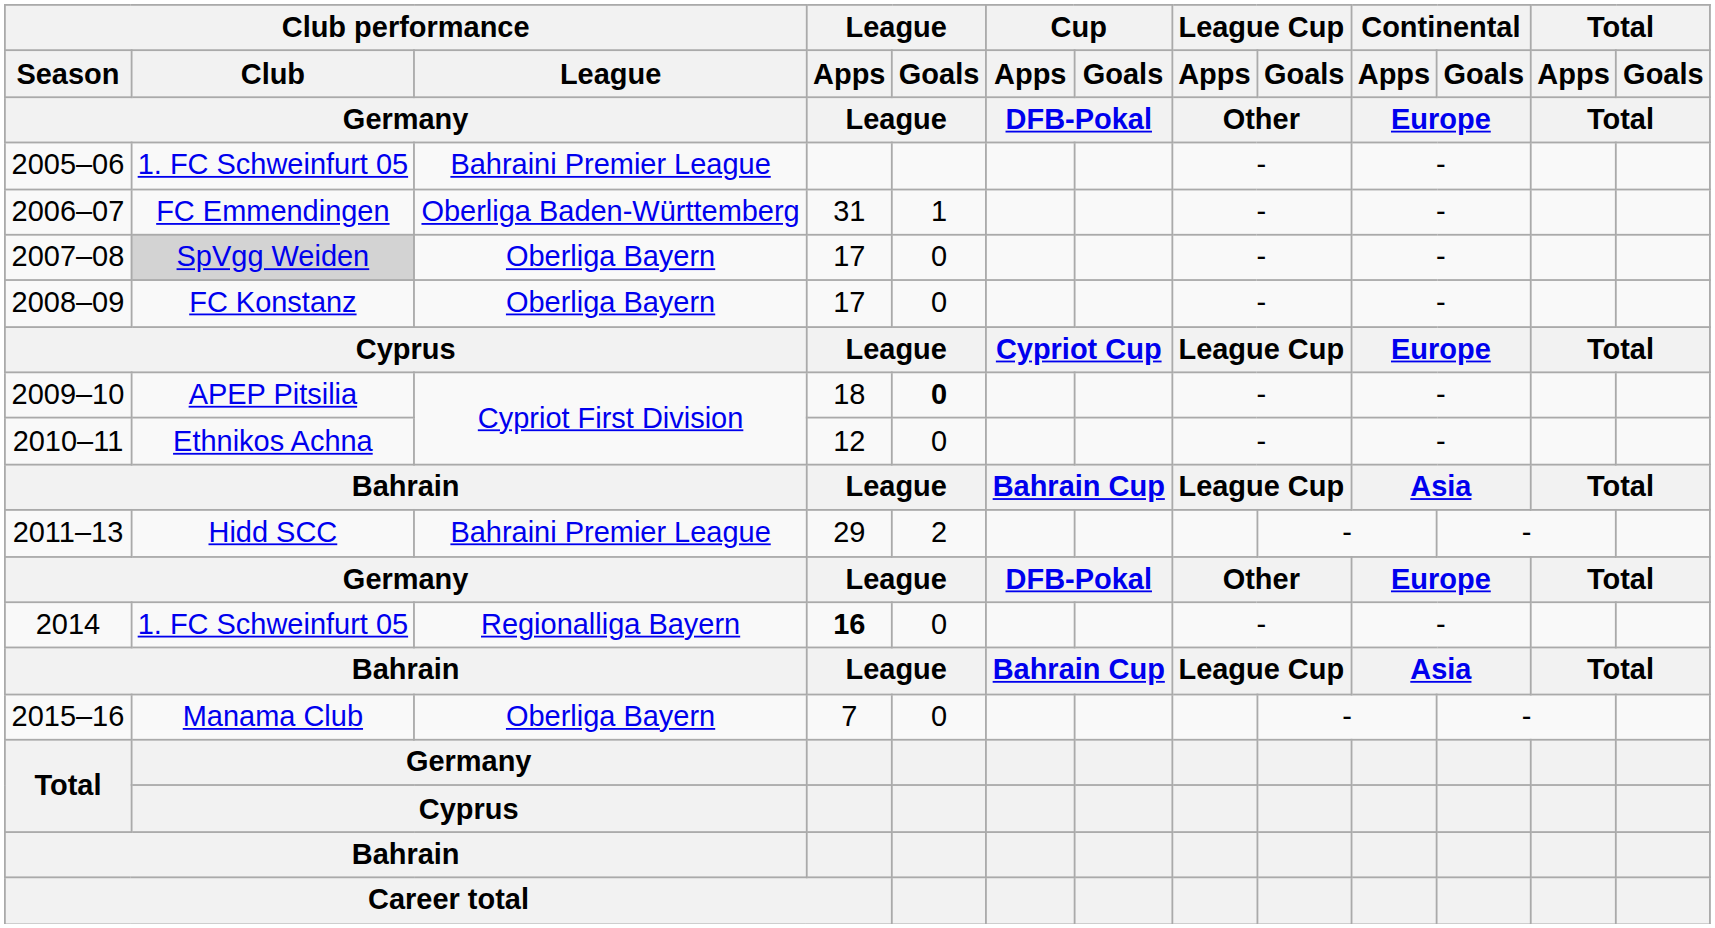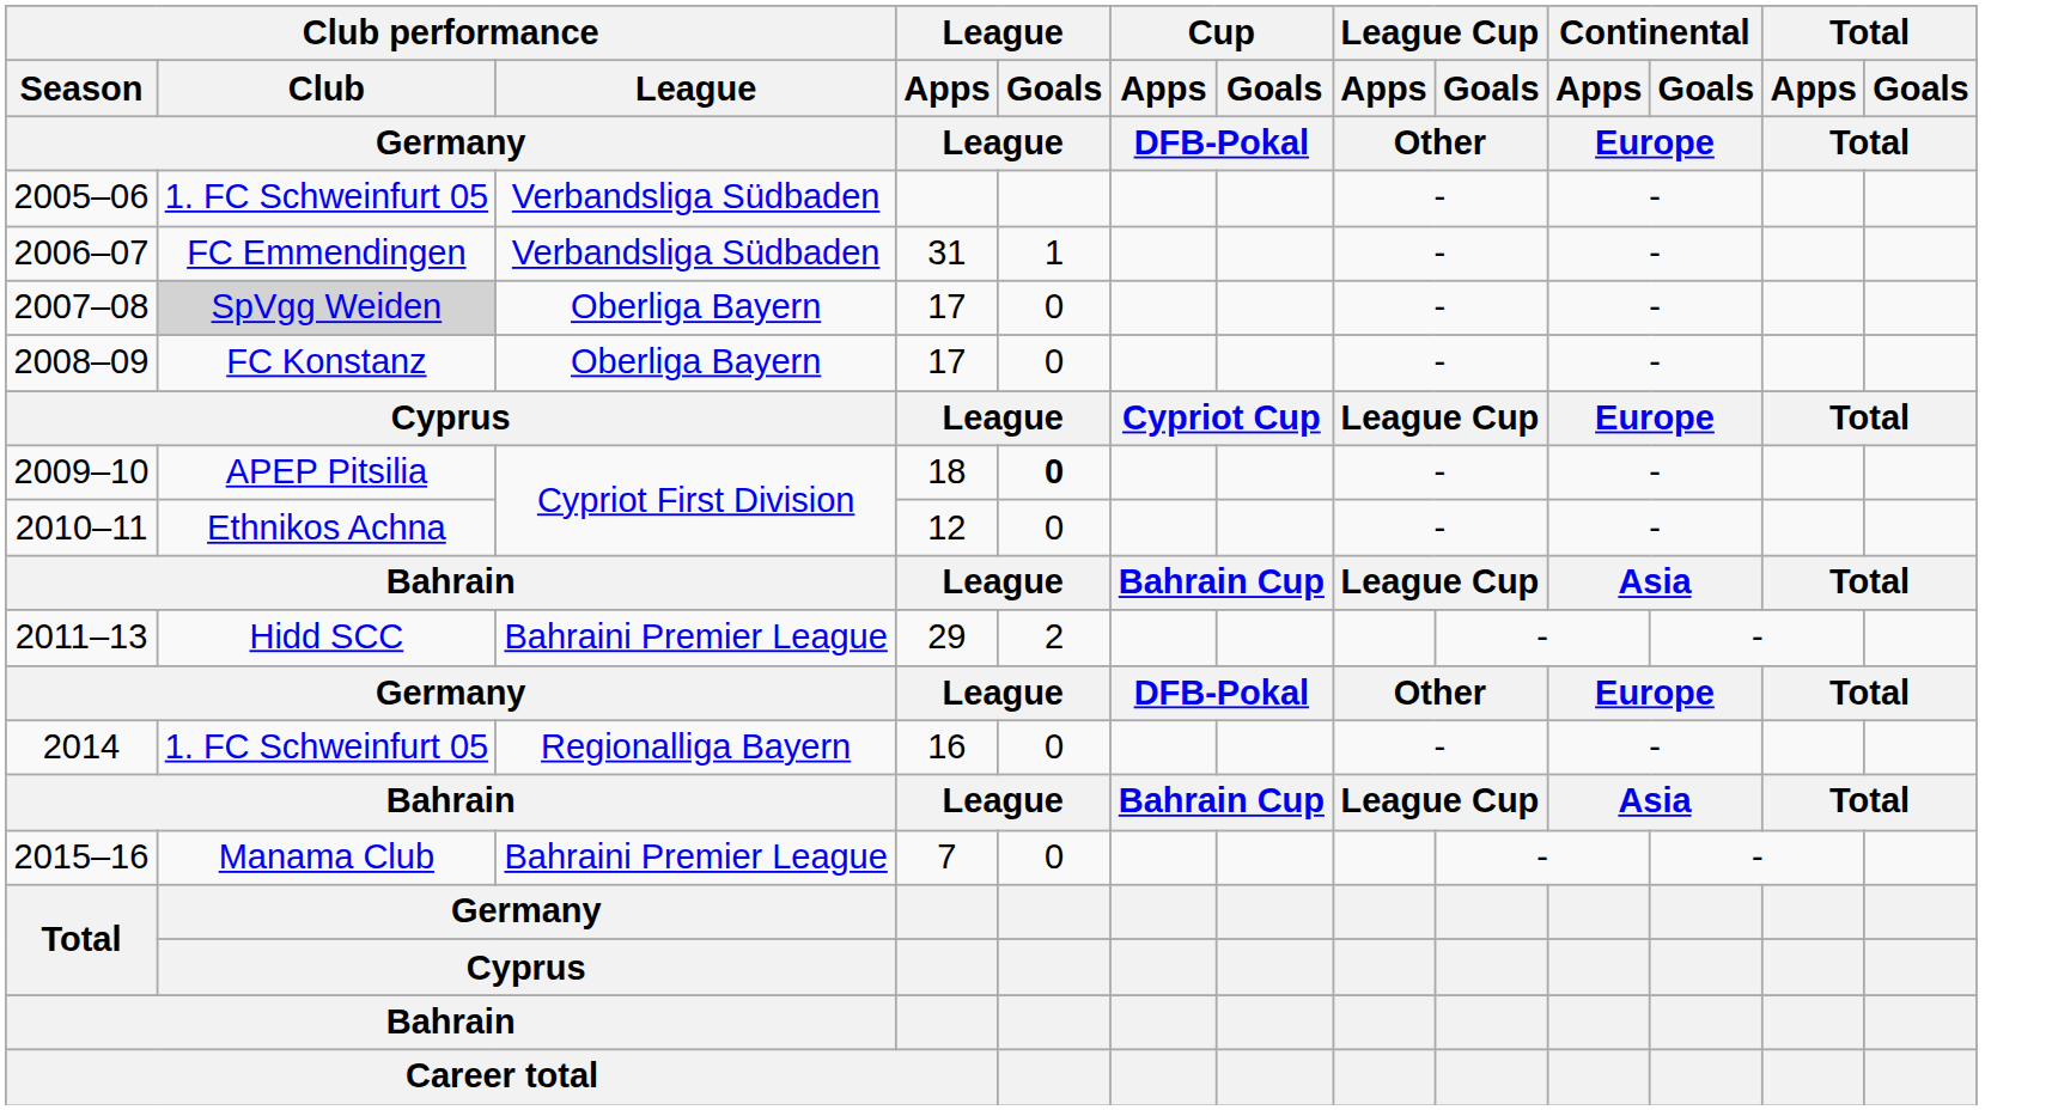2005–06 | Club performance / League / Germany: Bahraini Premier League -> Verbandsliga Südbaden
2006–07 | Club performance / League / Germany: Oberliga Baden-Württemberg -> Verbandsliga Südbaden
2014 | League / Apps / League: bold -> normal
2015–16 | Club performance / League / Germany: Oberliga Bayern -> Bahraini Premier League
